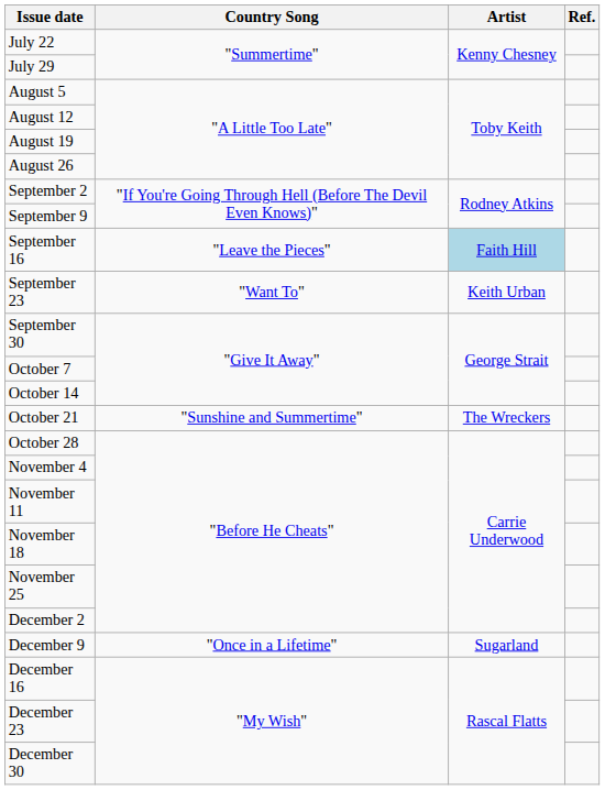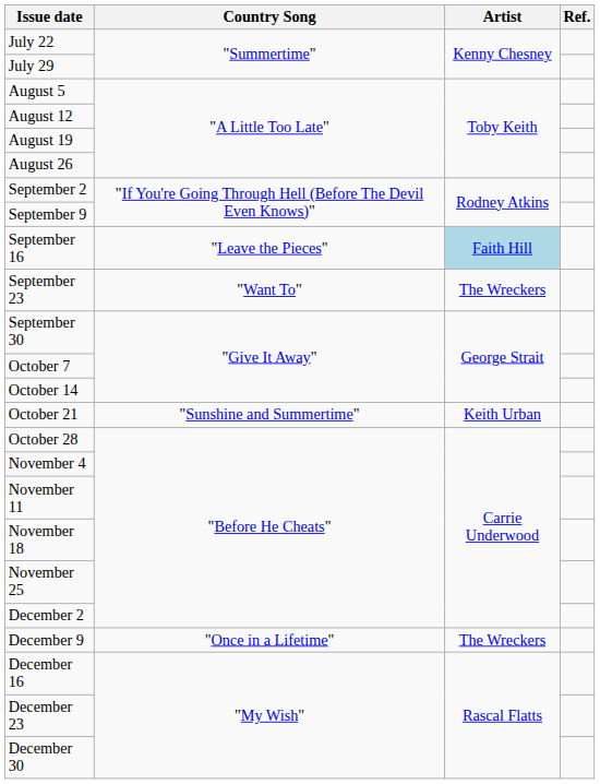September 23 | Artist: Keith Urban -> The Wreckers
October 21 | Artist: The Wreckers -> Keith Urban
December 9 | Artist: Sugarland -> The Wreckers
